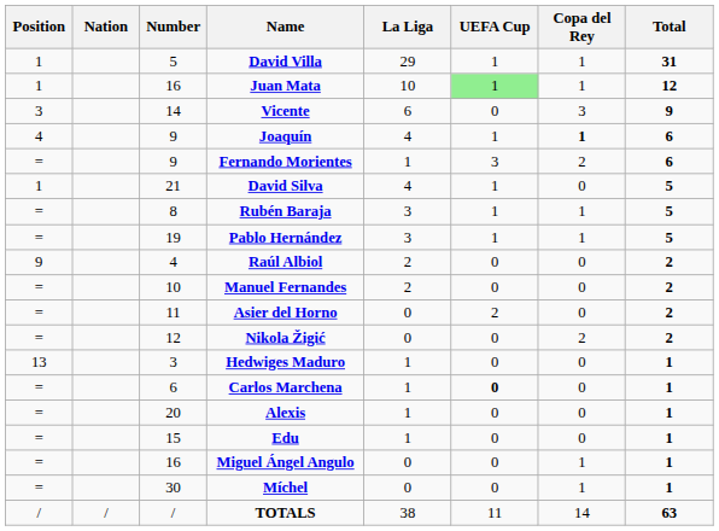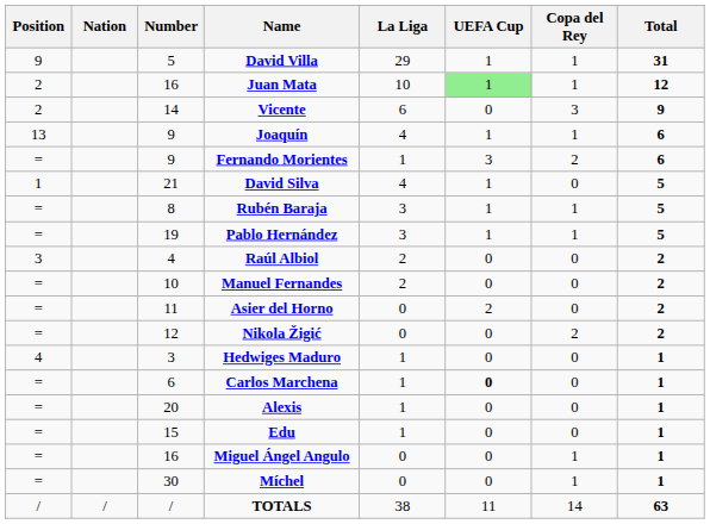David Villa | Position: 1 -> 9
Juan Mata | Position: 1 -> 2
Vicente | Position: 3 -> 2
Joaquín | Position: 4 -> 13
Joaquín | Copa del Rey: bold -> normal
Raúl Albiol | Position: 9 -> 3
Hedwiges Maduro | Position: 13 -> 4
